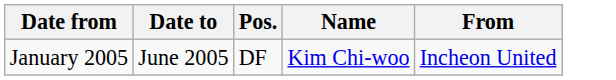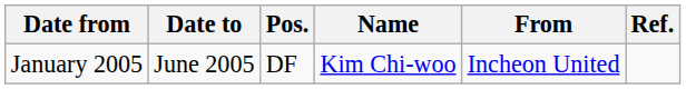+ column: Ref.
